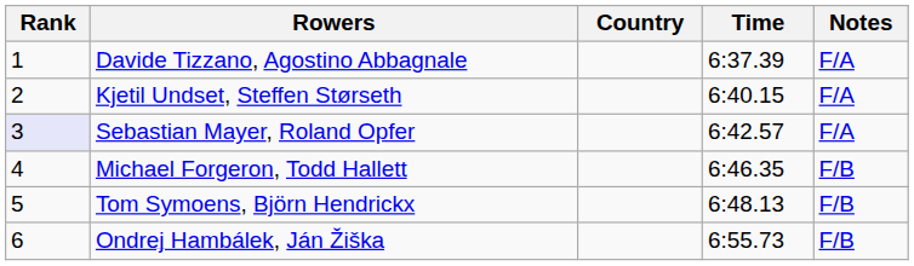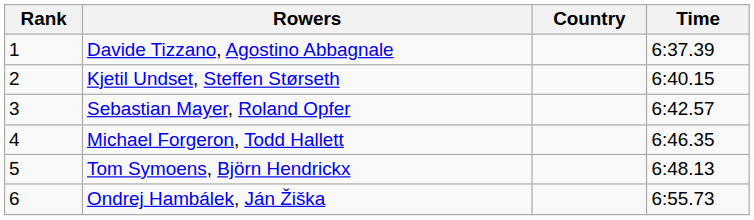- column: Notes | F/A | F/A | F/A | F/B | F/B | F/B
Sebastian Mayer, Roland Opfer | Rank: lavender background -> no background
